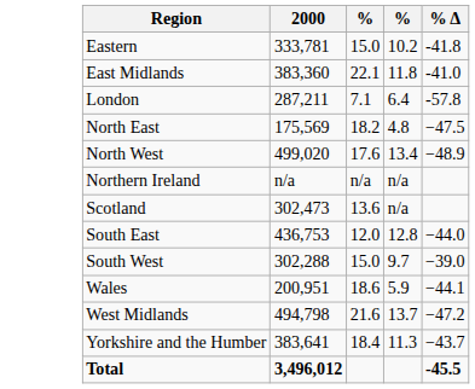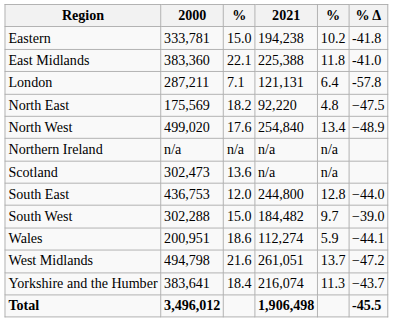+ column: 2021 | 194,238 | 225,388 | 121,131 | 92,220 | 254,840 | n/a | n/a | 244,800 | 184,482 | 112,274 | 261,051 | 216,074 | 1,906,498
